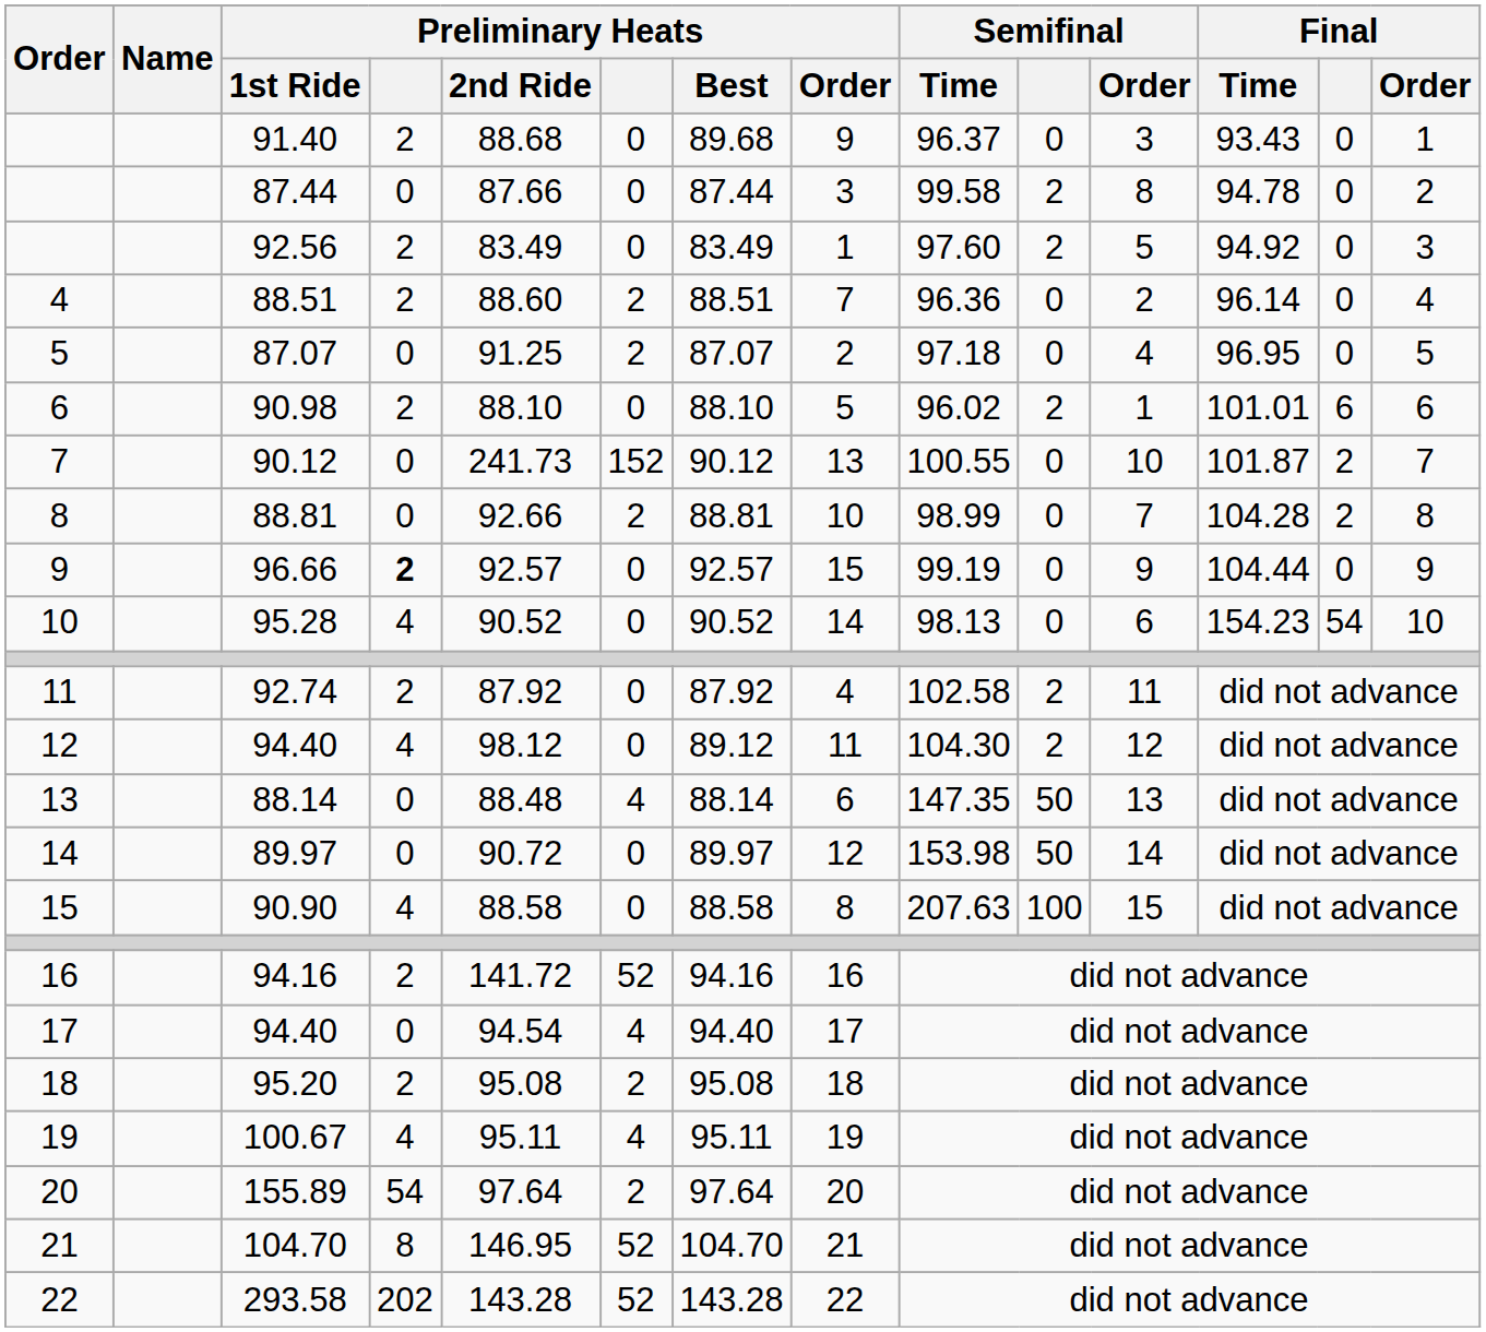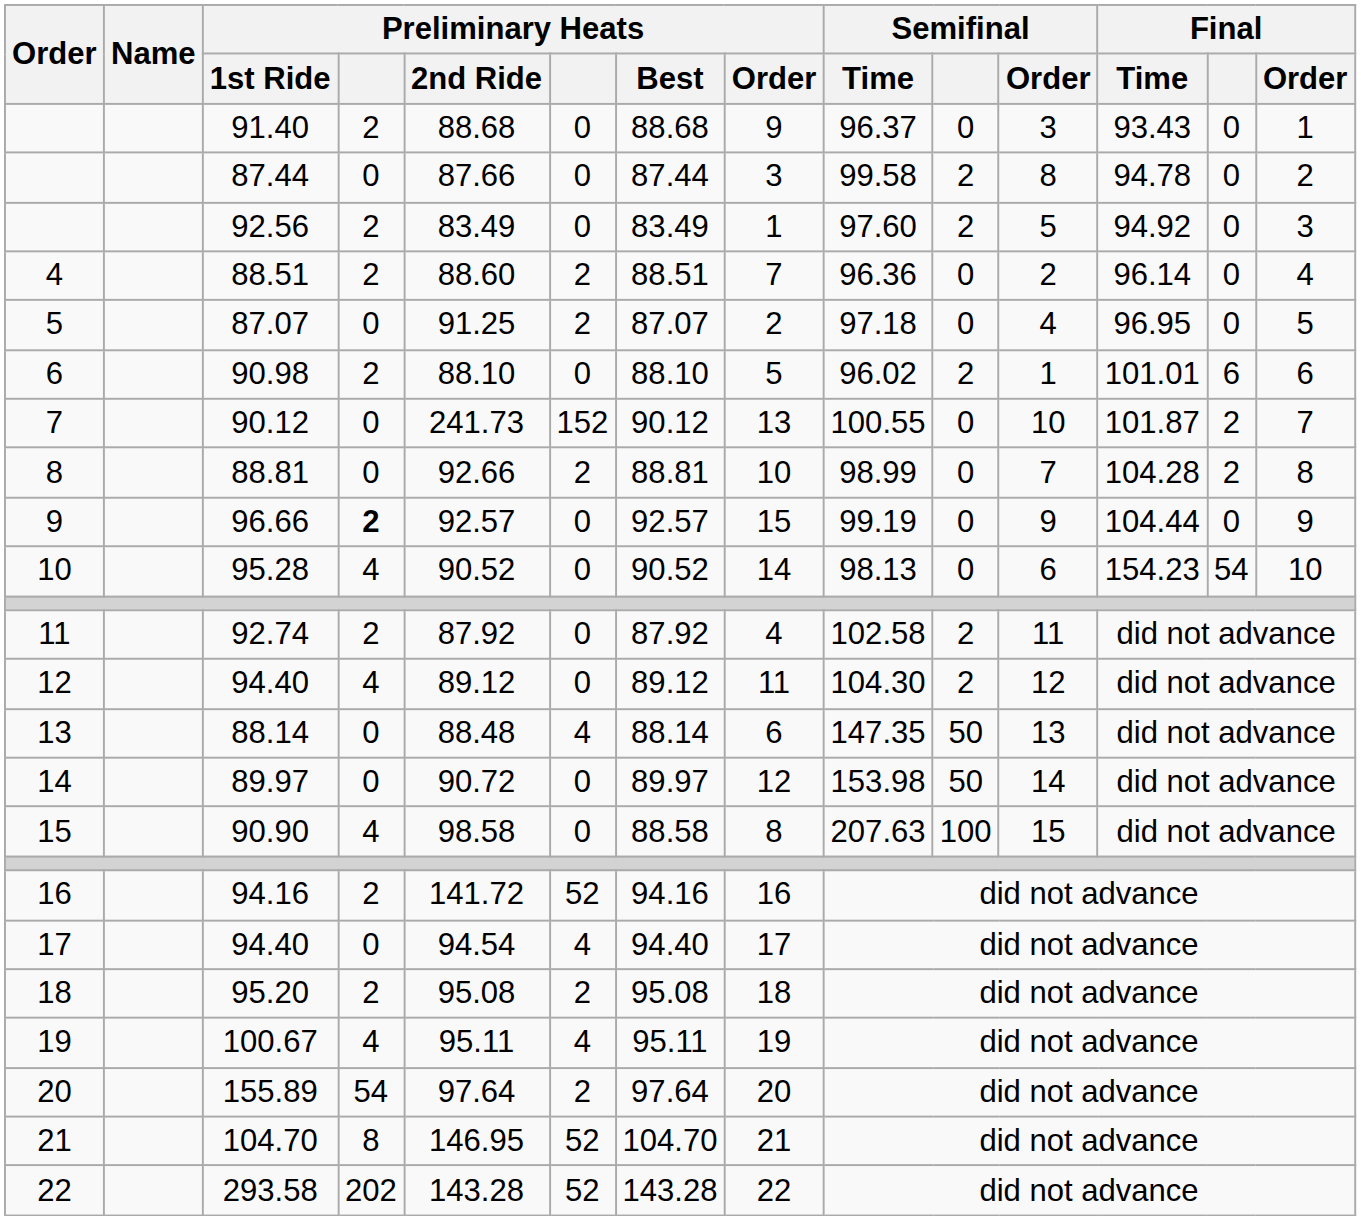91.40 | Preliminary Heats / Best: 89.68 -> 88.68
12 / 94.40 | Preliminary Heats / 2nd Ride: 98.12 -> 89.12
90.90 | Preliminary Heats / 2nd Ride: 88.58 -> 98.58
